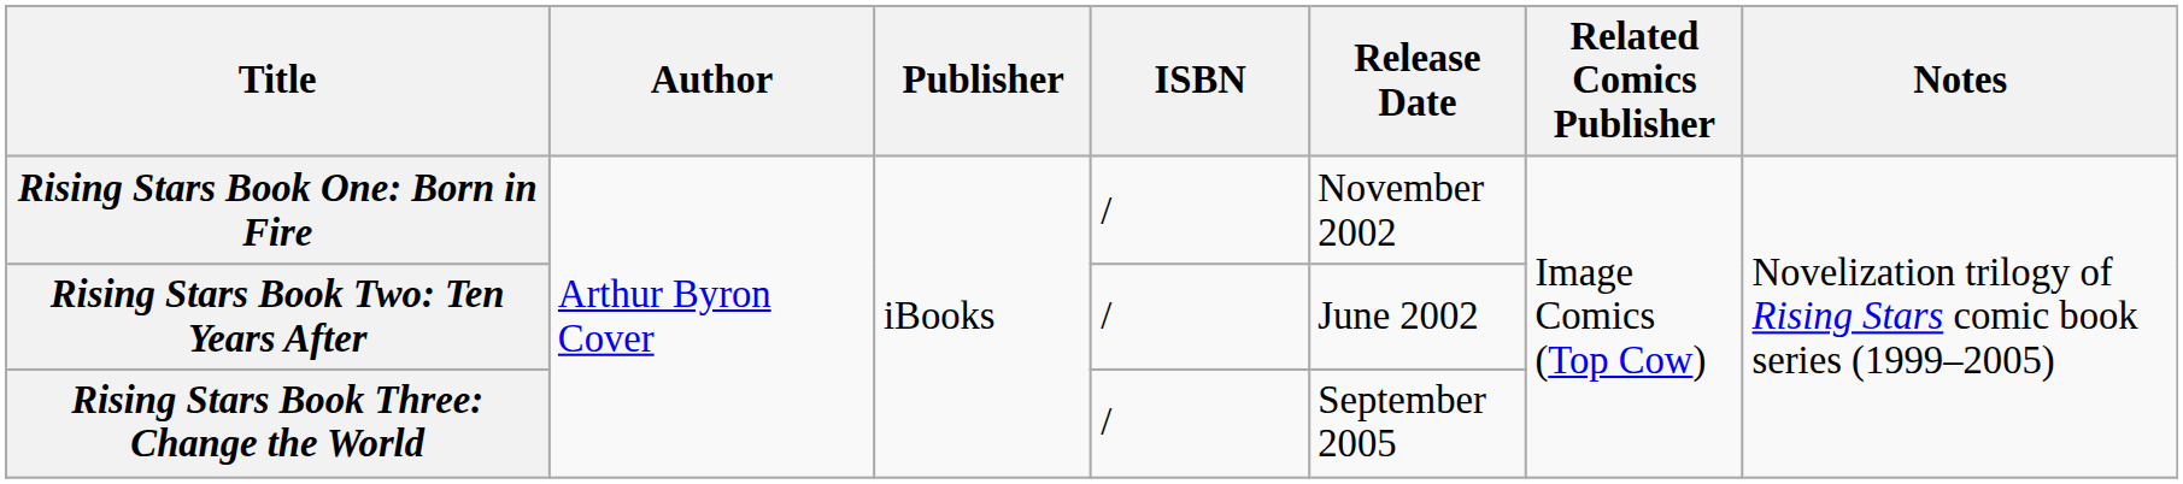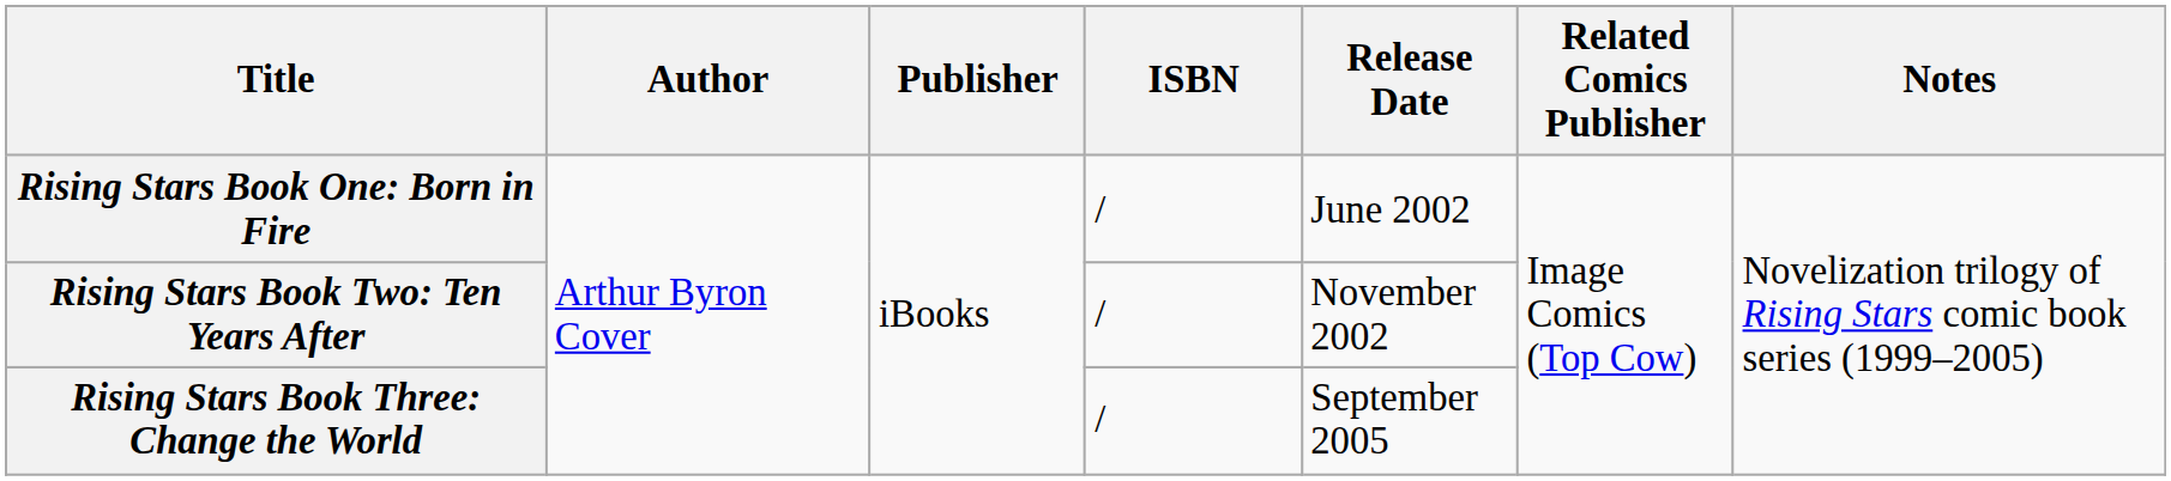Rising Stars Book One: Born in Fire | Release Date: November 2002 -> June 2002
Rising Stars Book Two: Ten Years After | Release Date: June 2002 -> November 2002
